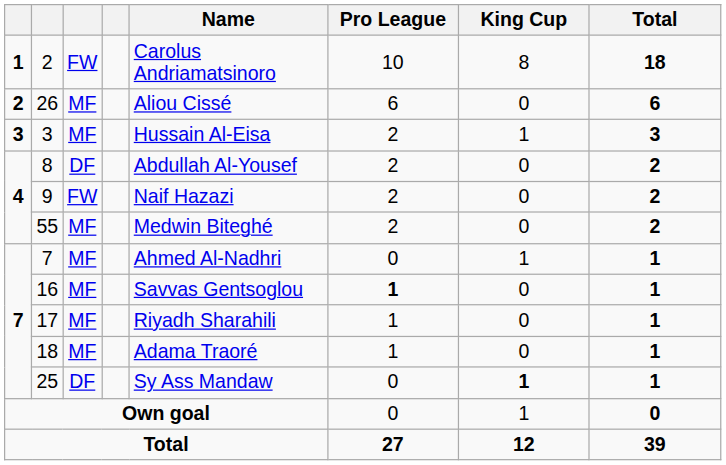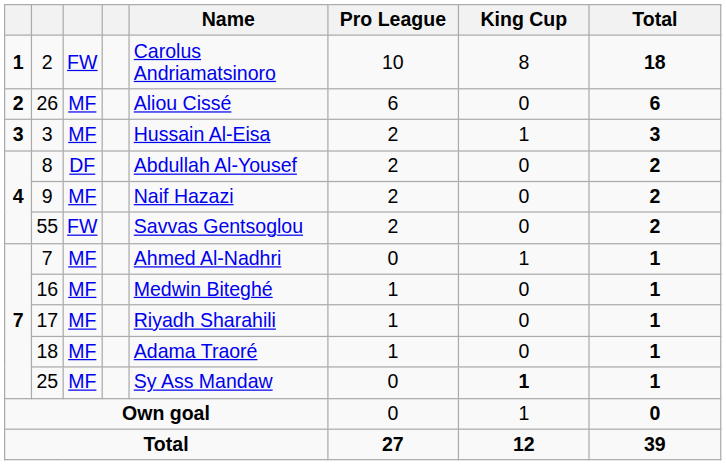9 | column 3: FW -> MF
55 | column 3: MF -> FW
55 | Name: Medwin Biteghé -> Savvas Gentsoglou
16 | Name: Savvas Gentsoglou -> Medwin Biteghé
16 | Pro League: bold -> normal
25 | column 3: DF -> MF
